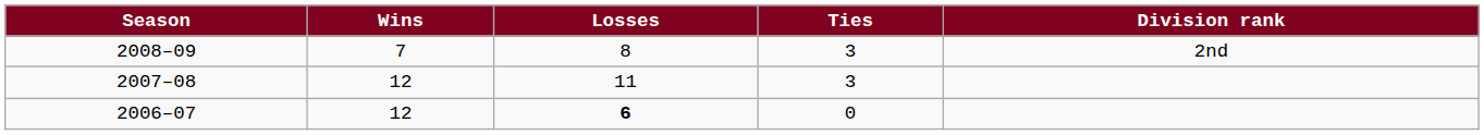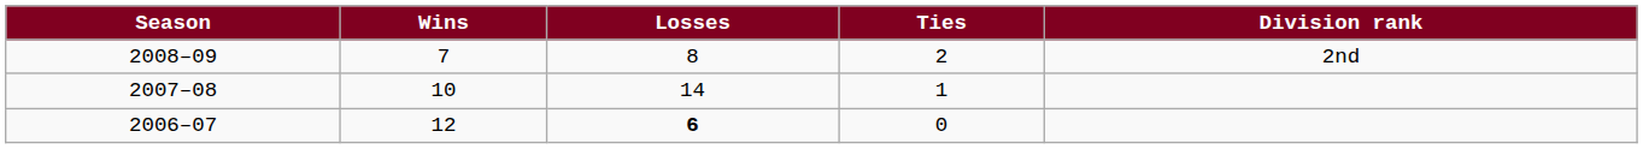2008–09 | Ties: 3 -> 2
2007–08 | Wins: 12 -> 10
2007–08 | Losses: 11 -> 14
2007–08 | Ties: 3 -> 1
